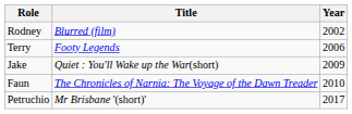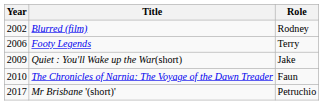columns swapped: Year <-> Role
